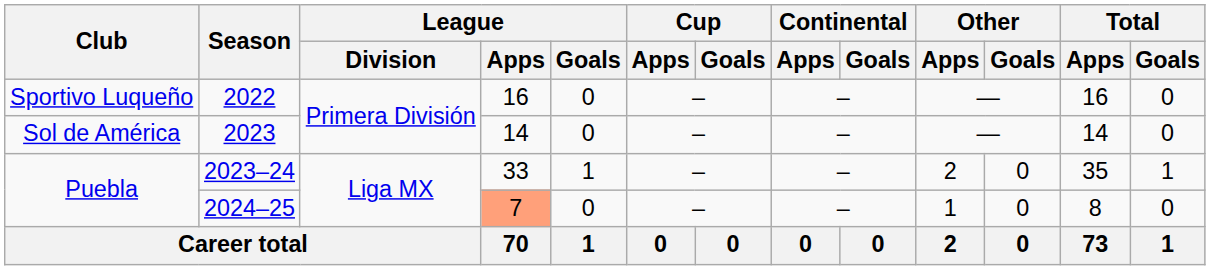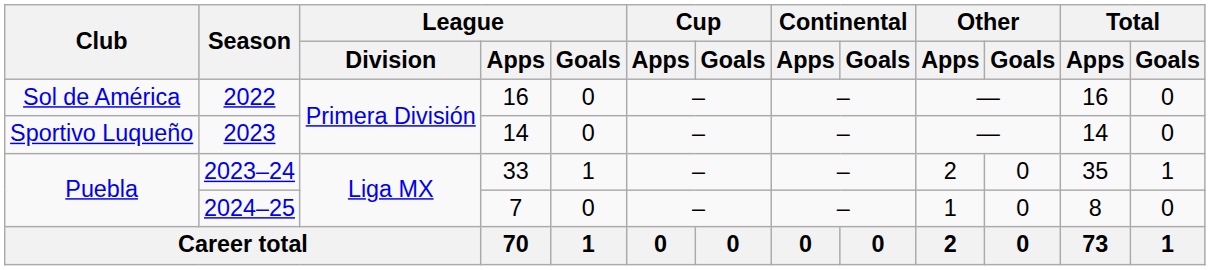2022 | Club: Sportivo Luqueño -> Sol de América
2023 | Club: Sol de América -> Sportivo Luqueño
2024–25 | League / Apps: lightsalmon background -> no background
